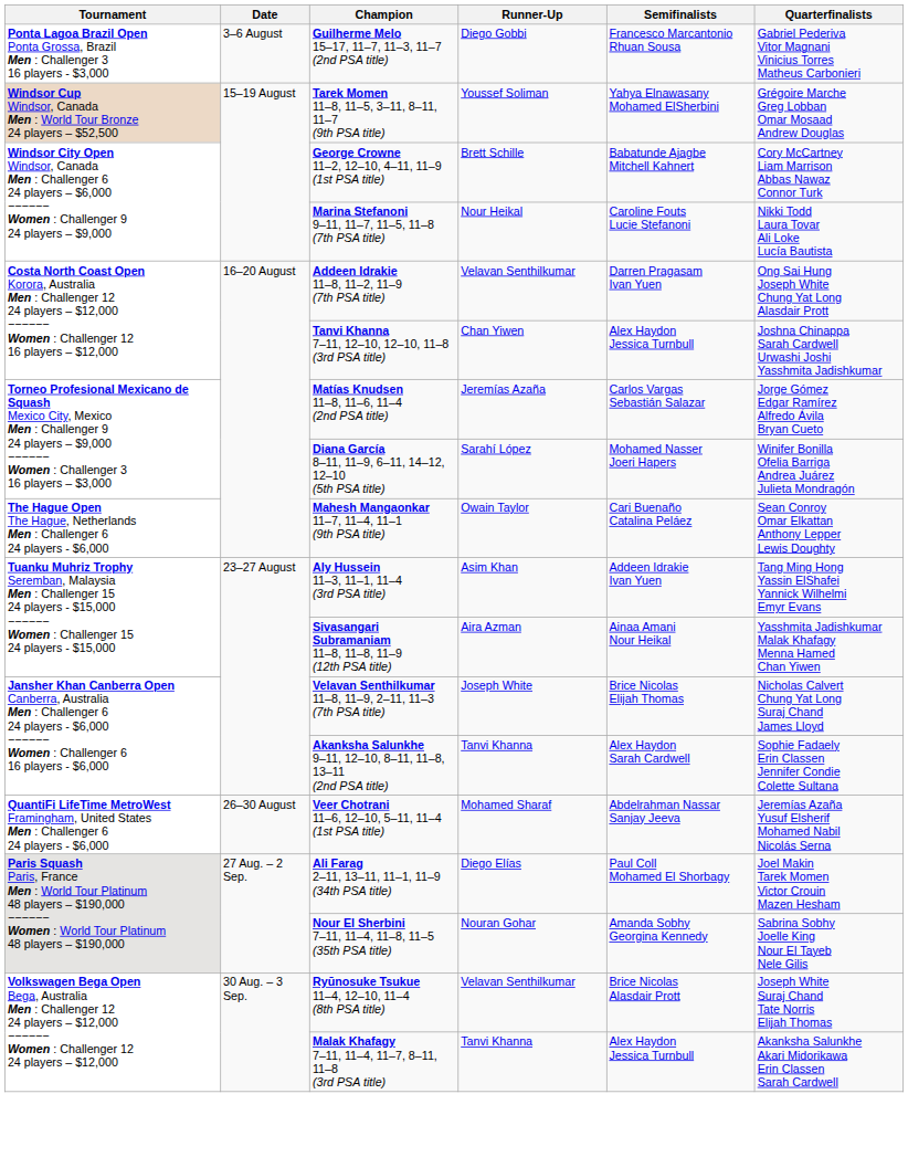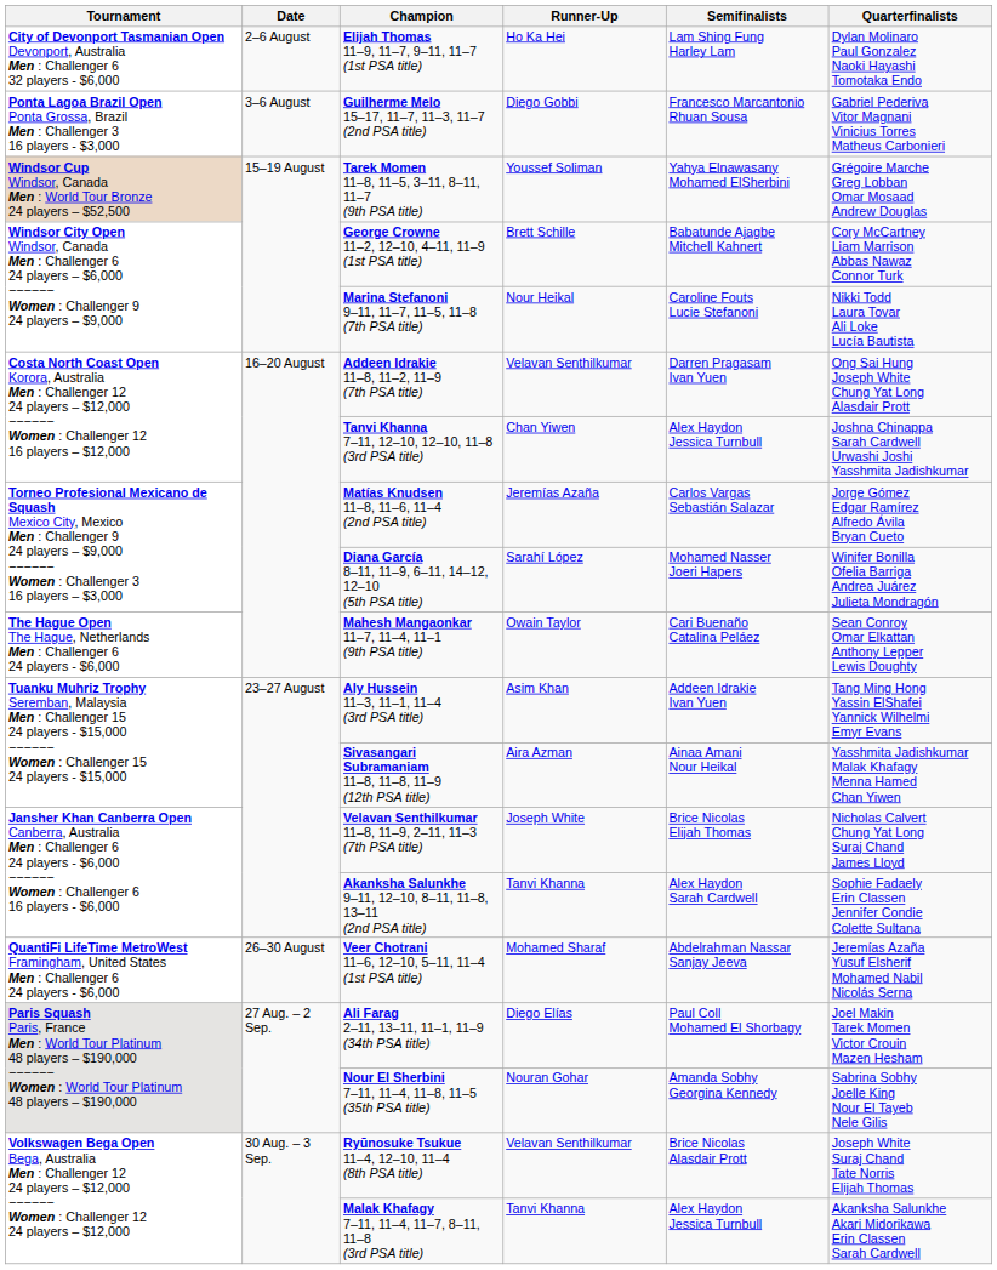+ row: City of Devonport Tasmanian Open Devonport, Australia Men : Challenger 6 32 players - $6,000 | 2–6 August | Elijah Thomas 11–9, 11–7, 9–11, 11–7 (1st PSA title) | Ho Ka Hei | Lam Shing Fung Harley Lam | Dylan Molinaro Paul Gonzalez Naoki Hayashi Tomotaka Endo
